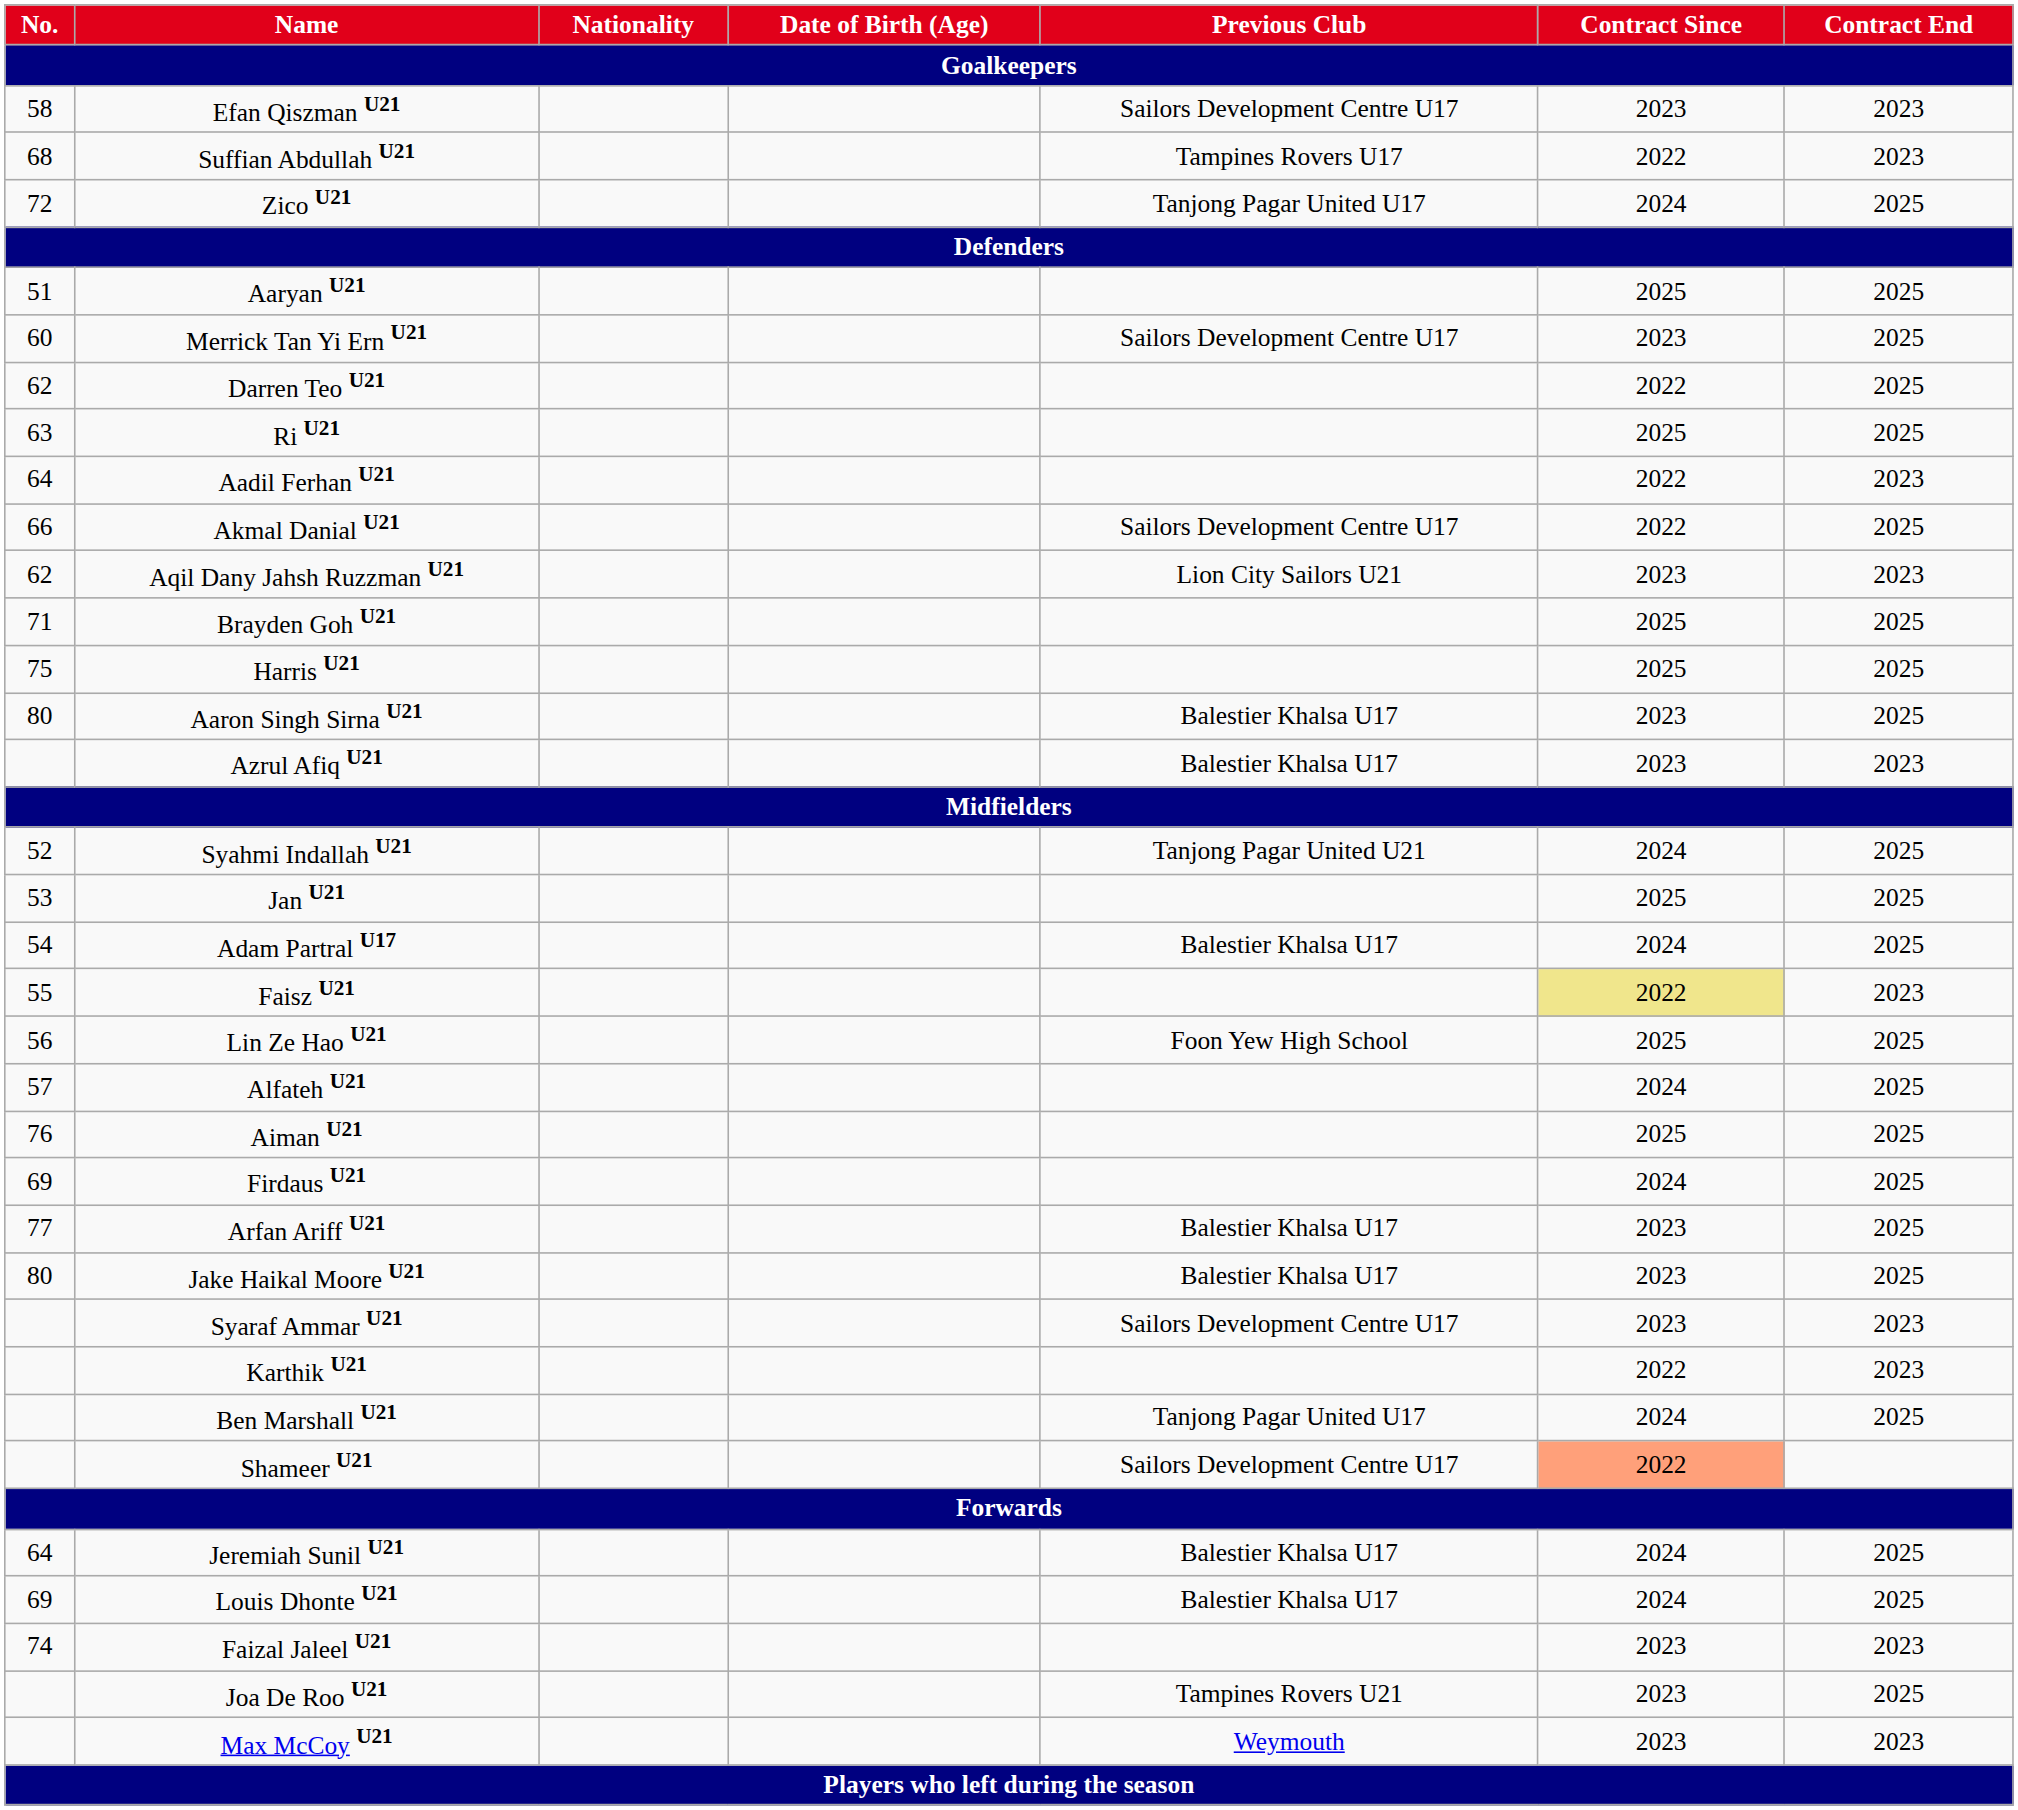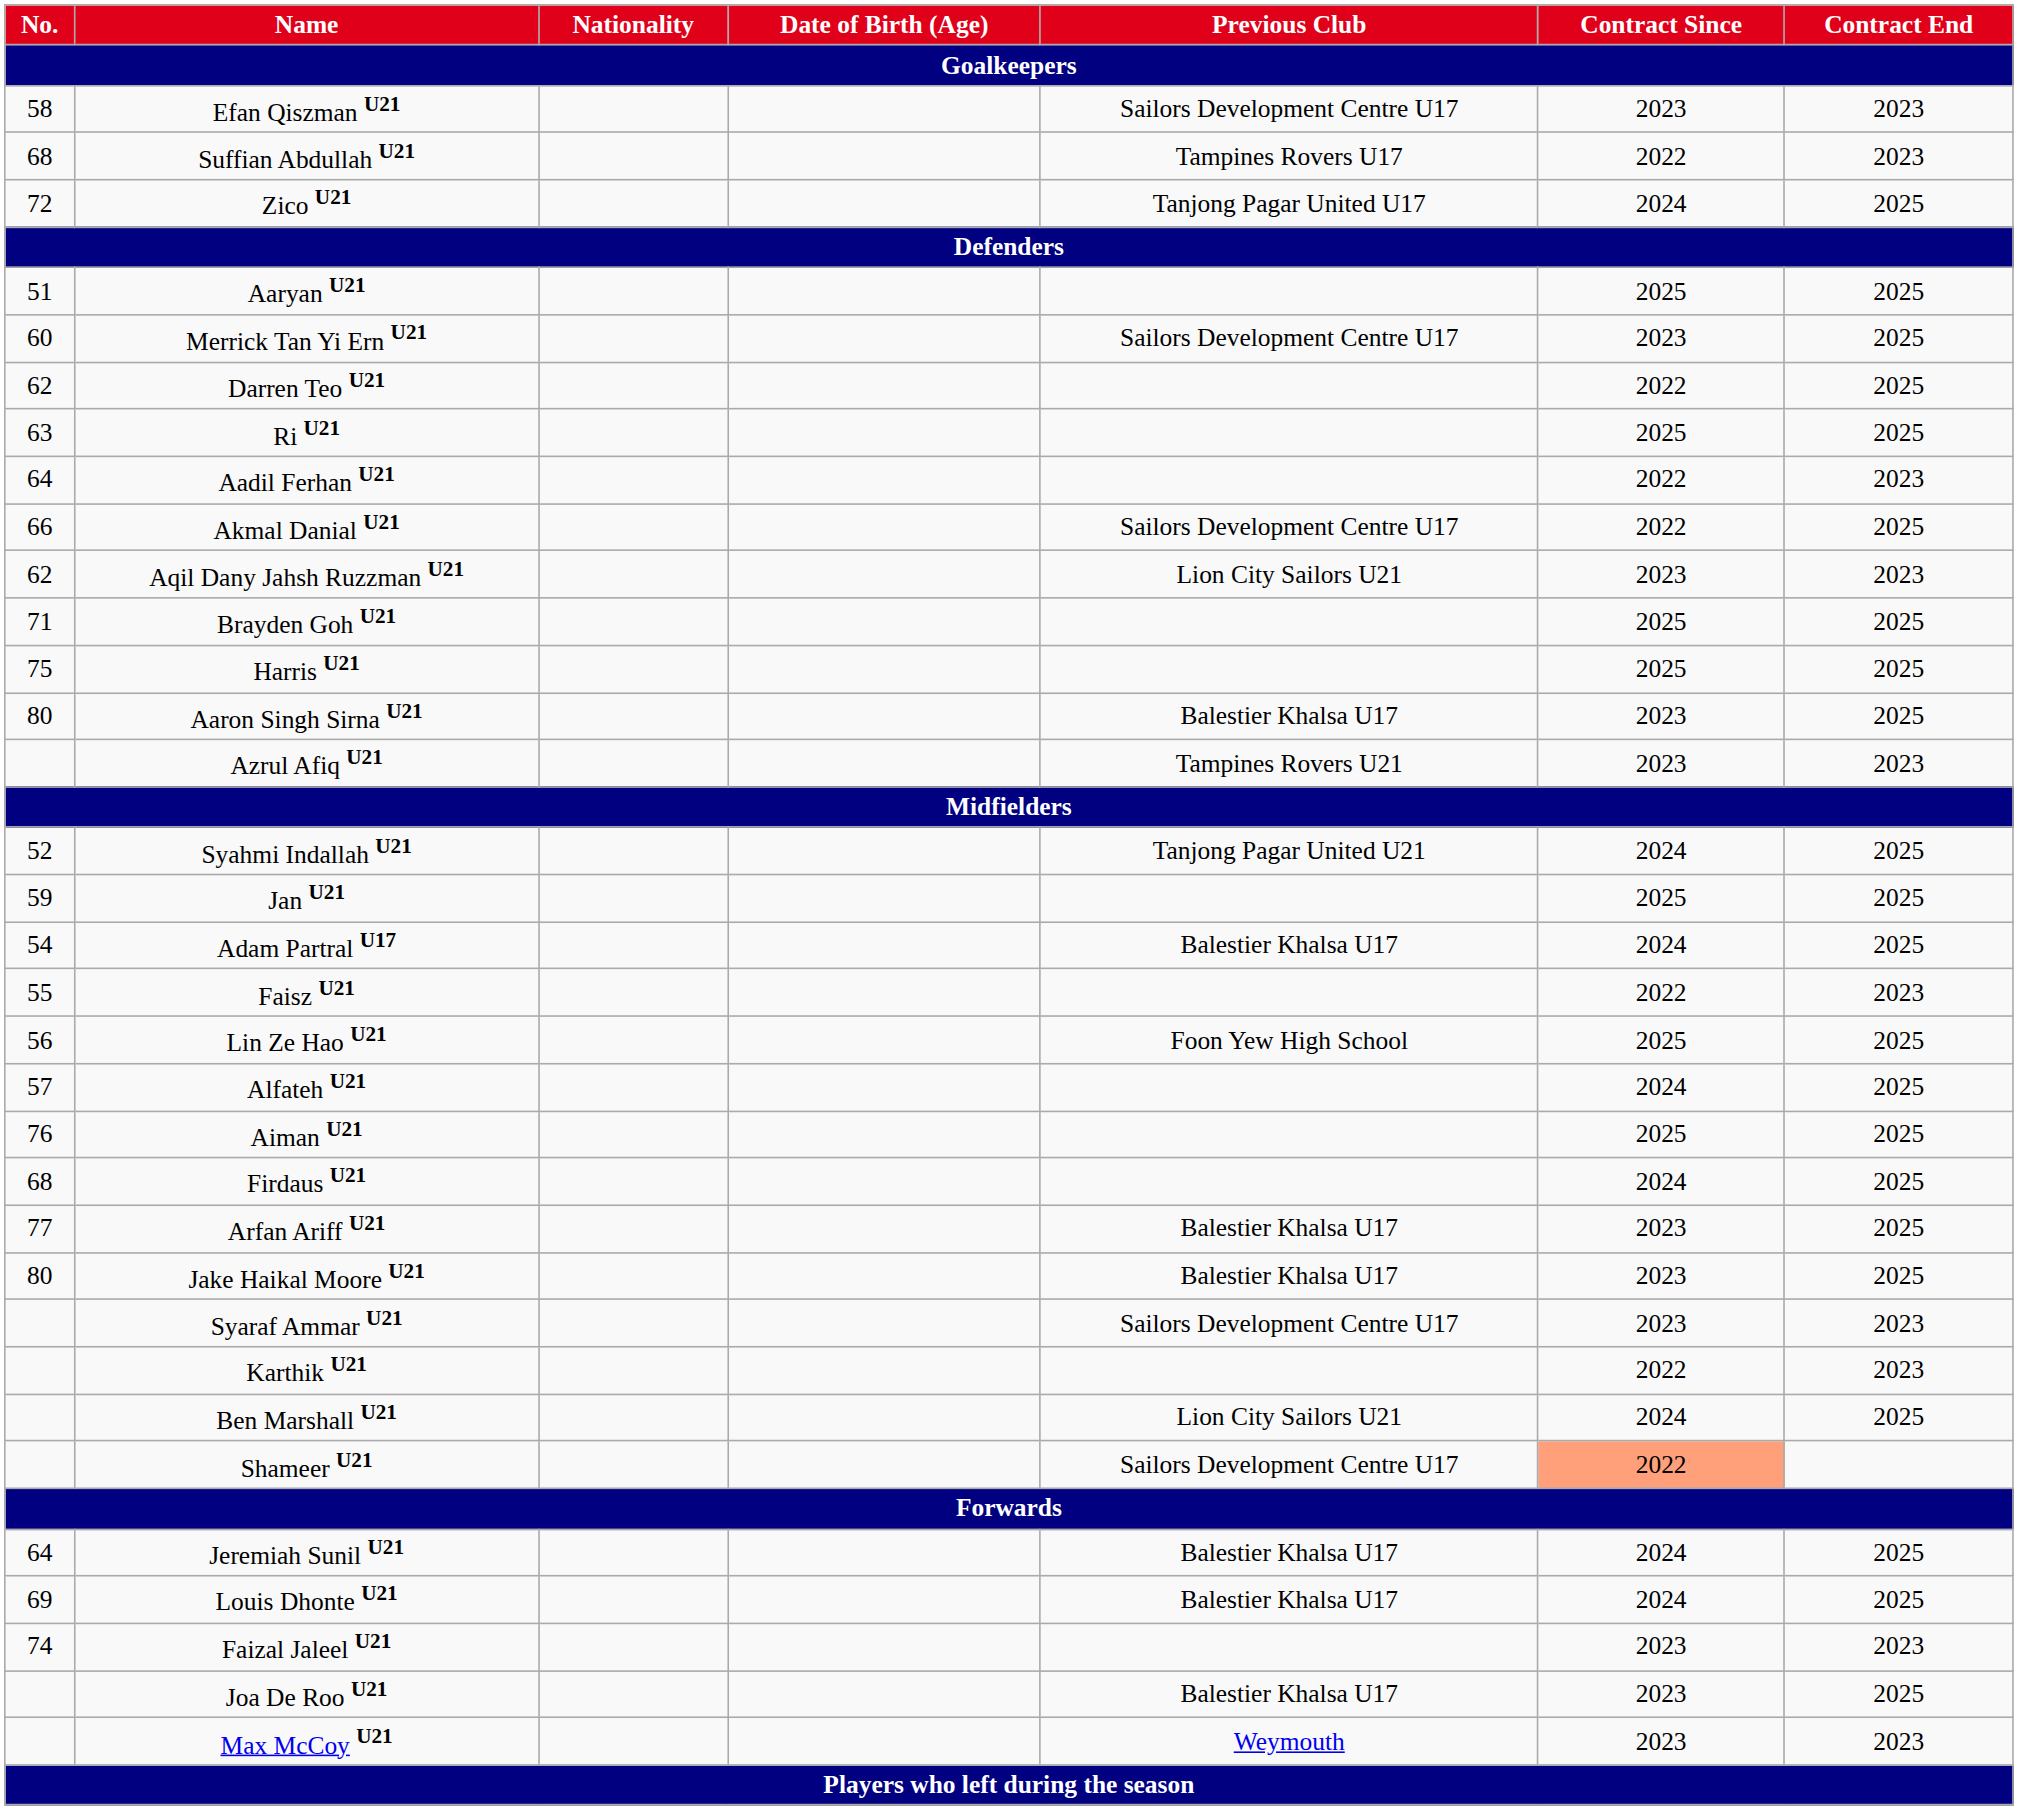Azrul Afiq U21 | Previous Club: Balestier Khalsa U17 -> Tampines Rovers U21
Jan U21 | No.: 53 -> 59
Faisz U21 | Contract Since: khaki background -> no background
Firdaus U21 | No.: 69 -> 68
Ben Marshall U21 | Previous Club: Tanjong Pagar United U17 -> Lion City Sailors U21
Joa De Roo U21 | Previous Club: Tampines Rovers U21 -> Balestier Khalsa U17
